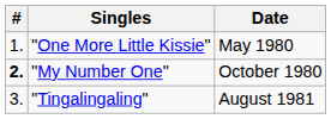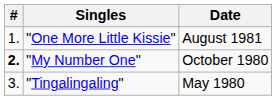"One More Little Kissie" | Date: May 1980 -> August 1981
"Tingalingaling" | Date: August 1981 -> May 1980
